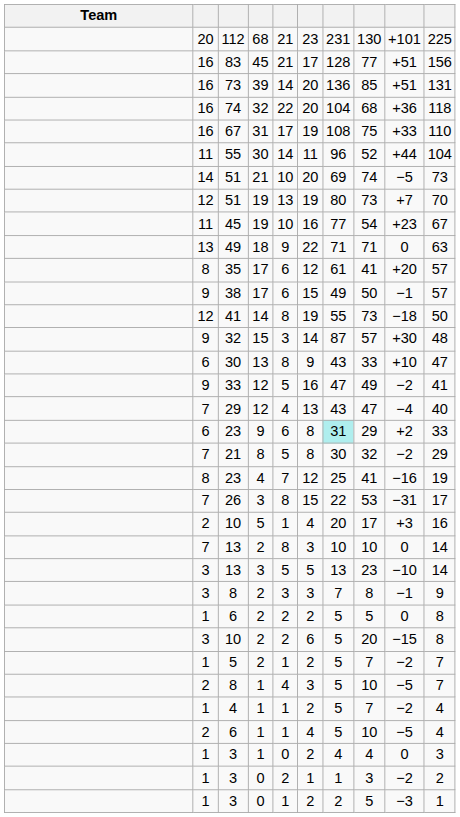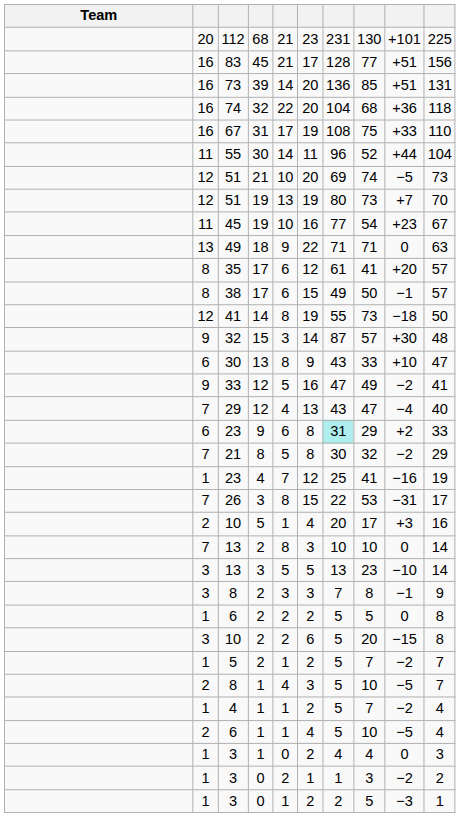51 / 21 | column 2: 14 -> 12
38 | column 2: 9 -> 8
23 / 4 | column 2: 8 -> 1
